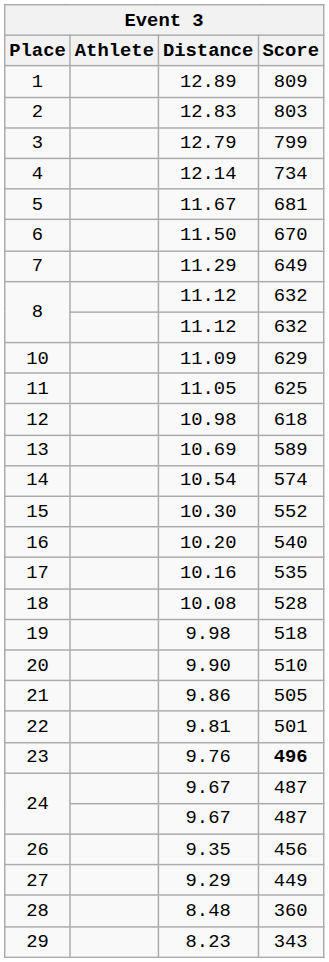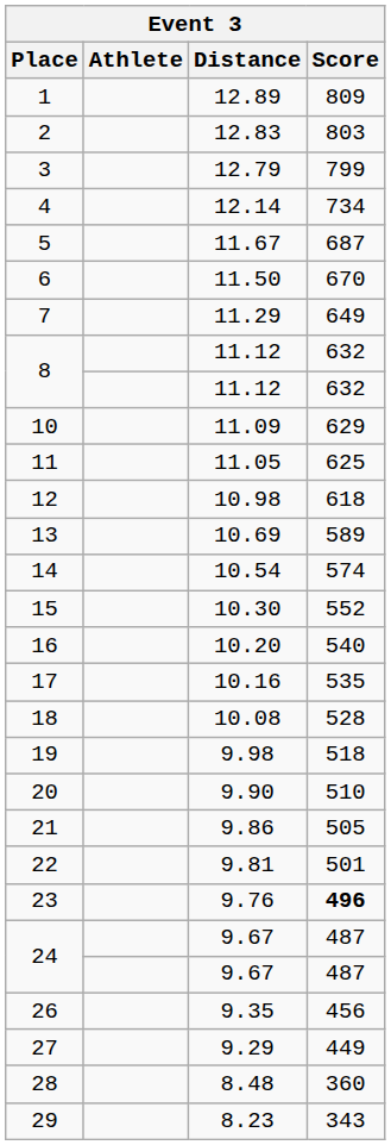5 | Score: 681 -> 687
